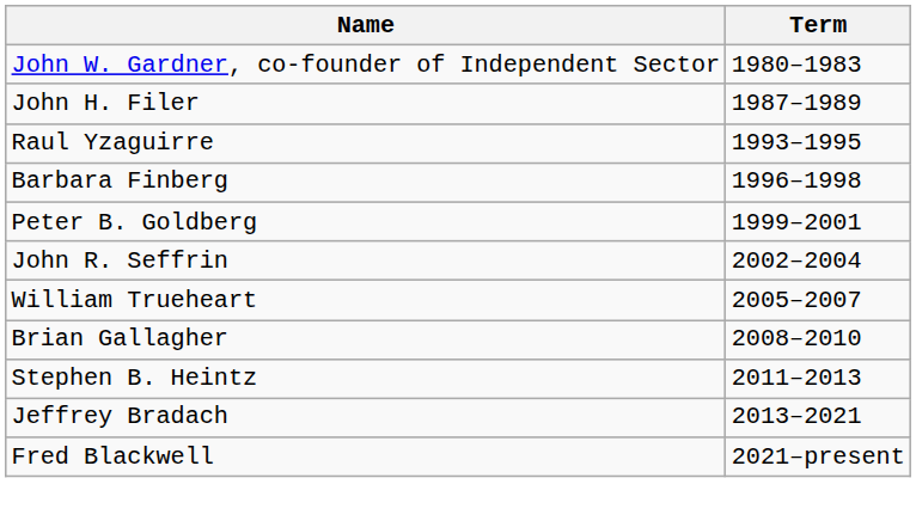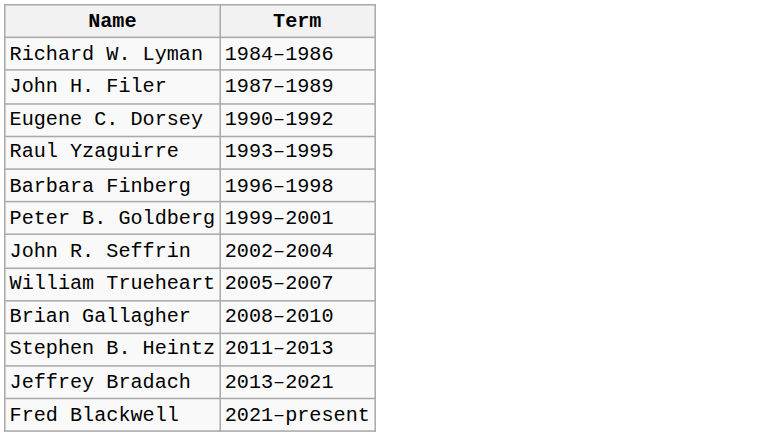- row: John W. Gardner, co-founder of Independent Sector | 1980–1983
+ row: Richard W. Lyman | 1984–1986
+ row: Eugene C. Dorsey | 1990–1992
